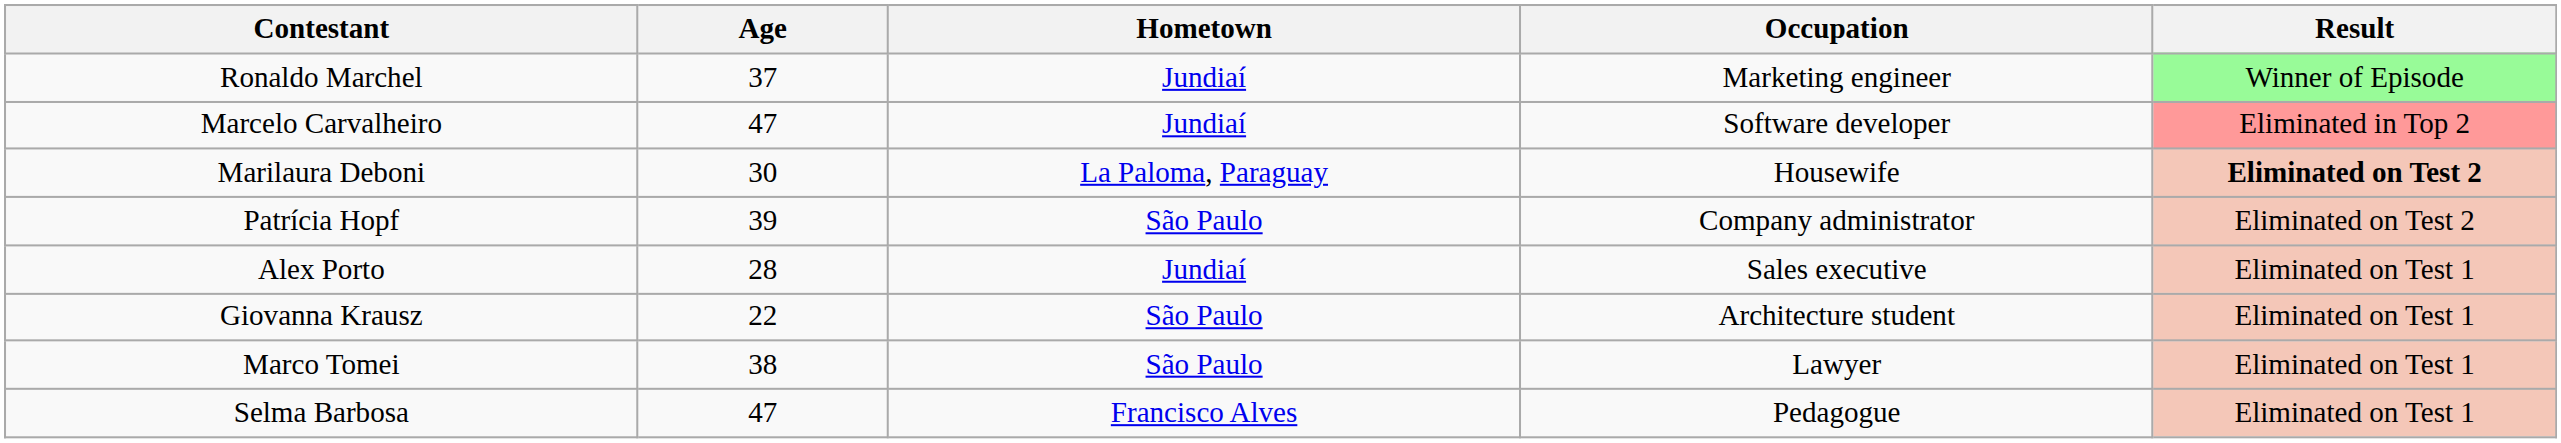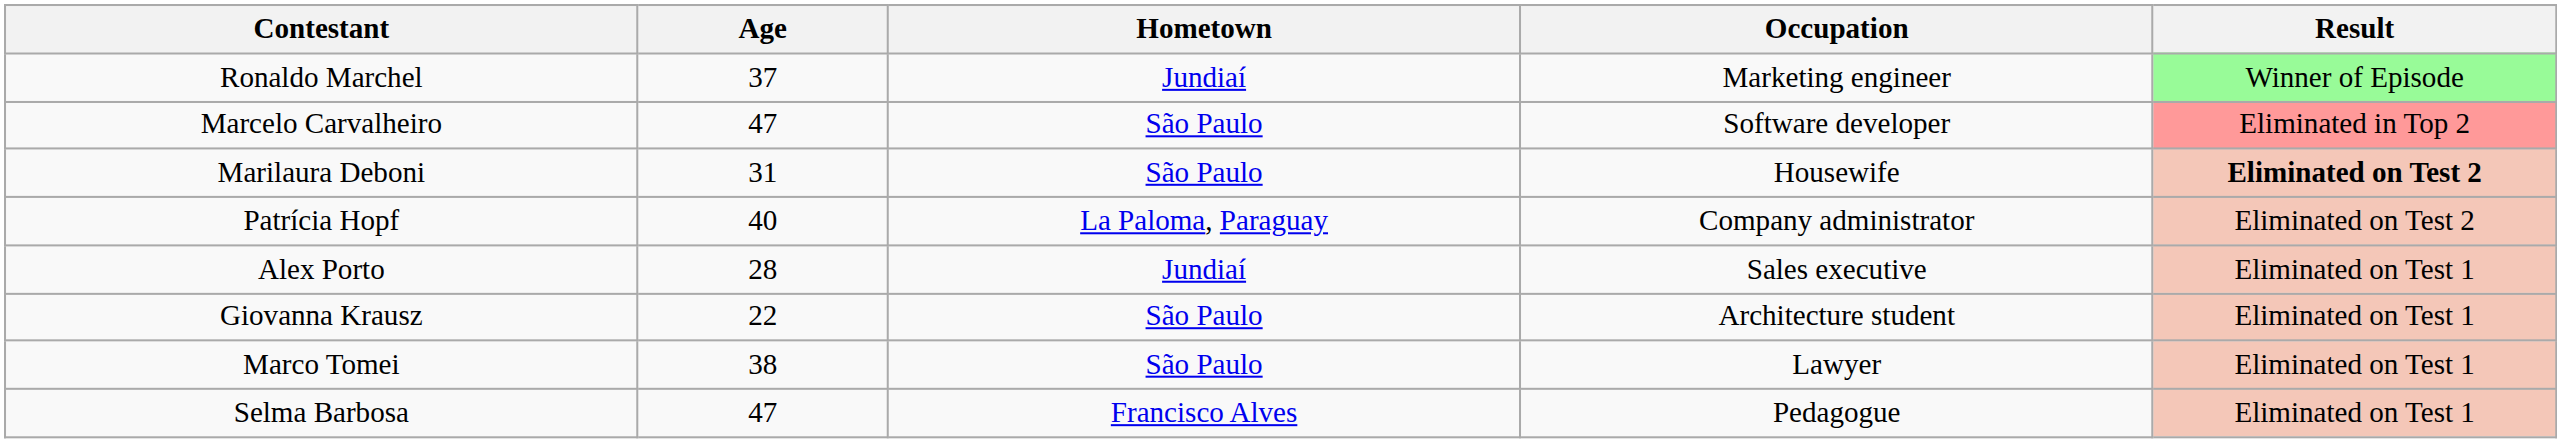Marcelo Carvalheiro | Hometown: Jundiaí -> São Paulo
Marilaura Deboni | Age: 30 -> 31
Marilaura Deboni | Hometown: La Paloma, Paraguay -> São Paulo
Patrícia Hopf | Age: 39 -> 40
Patrícia Hopf | Hometown: São Paulo -> La Paloma, Paraguay
